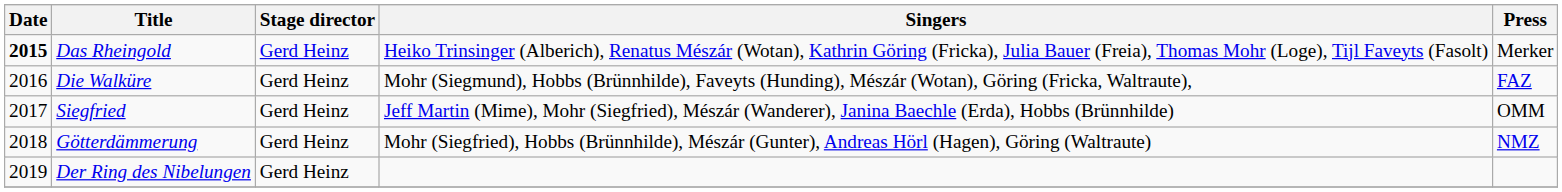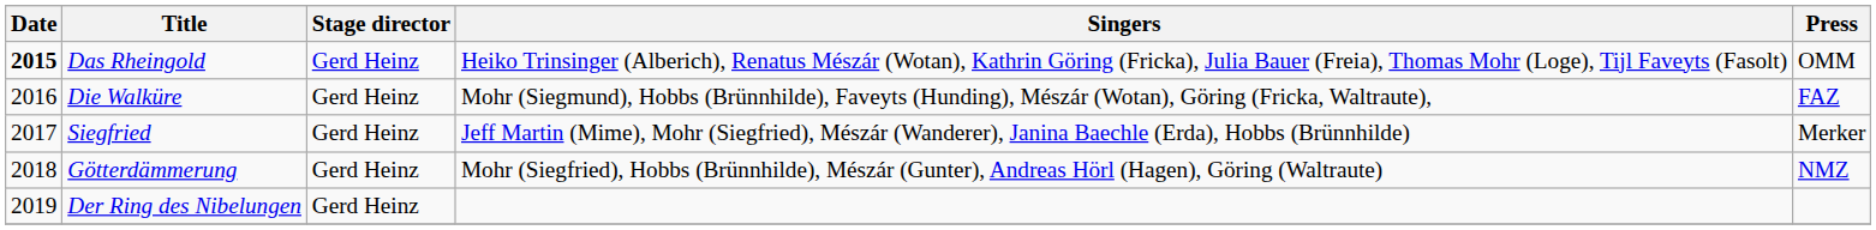Das Rheingold | Press: Merker -> OMM
Siegfried | Press: OMM -> Merker
